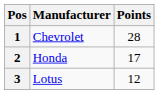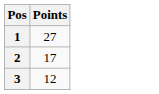- column: Manufacturer | Chevrolet | Honda | Lotus
1 | Points: 28 -> 27
